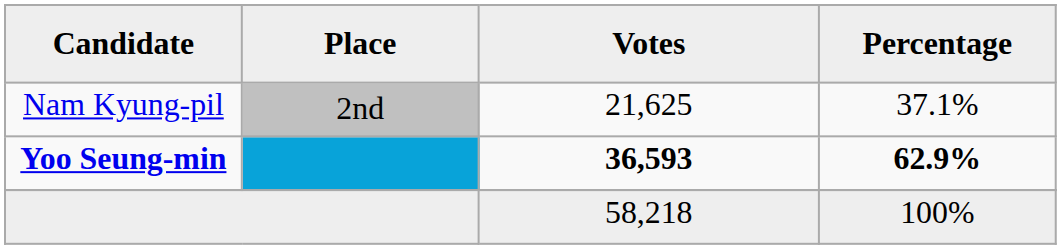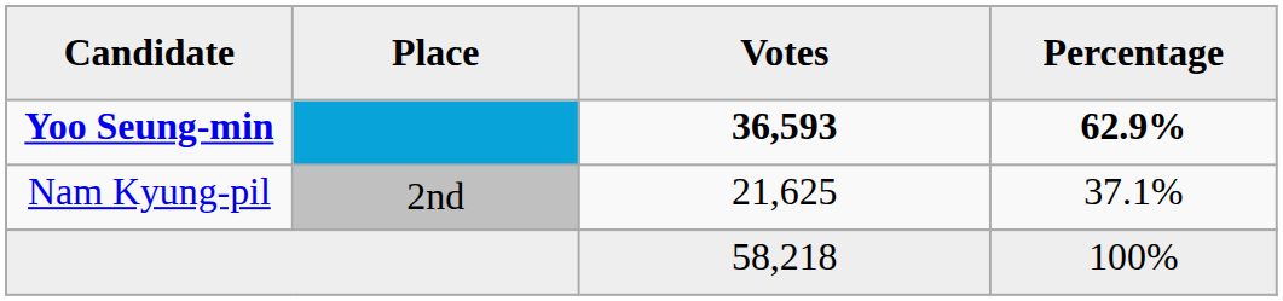rows swapped: Yoo Seung-min <-> Nam Kyung-pil
